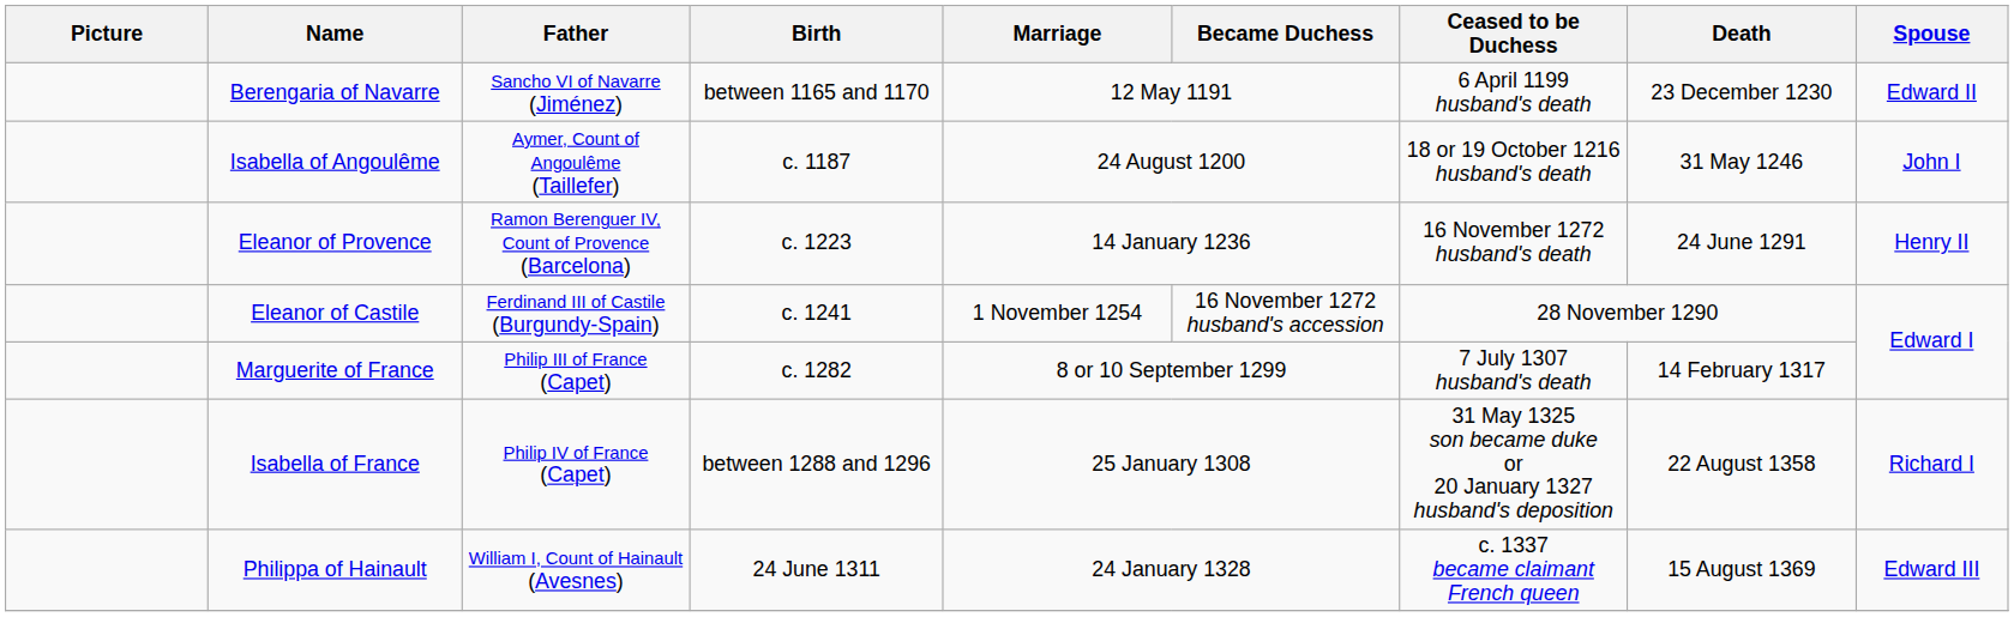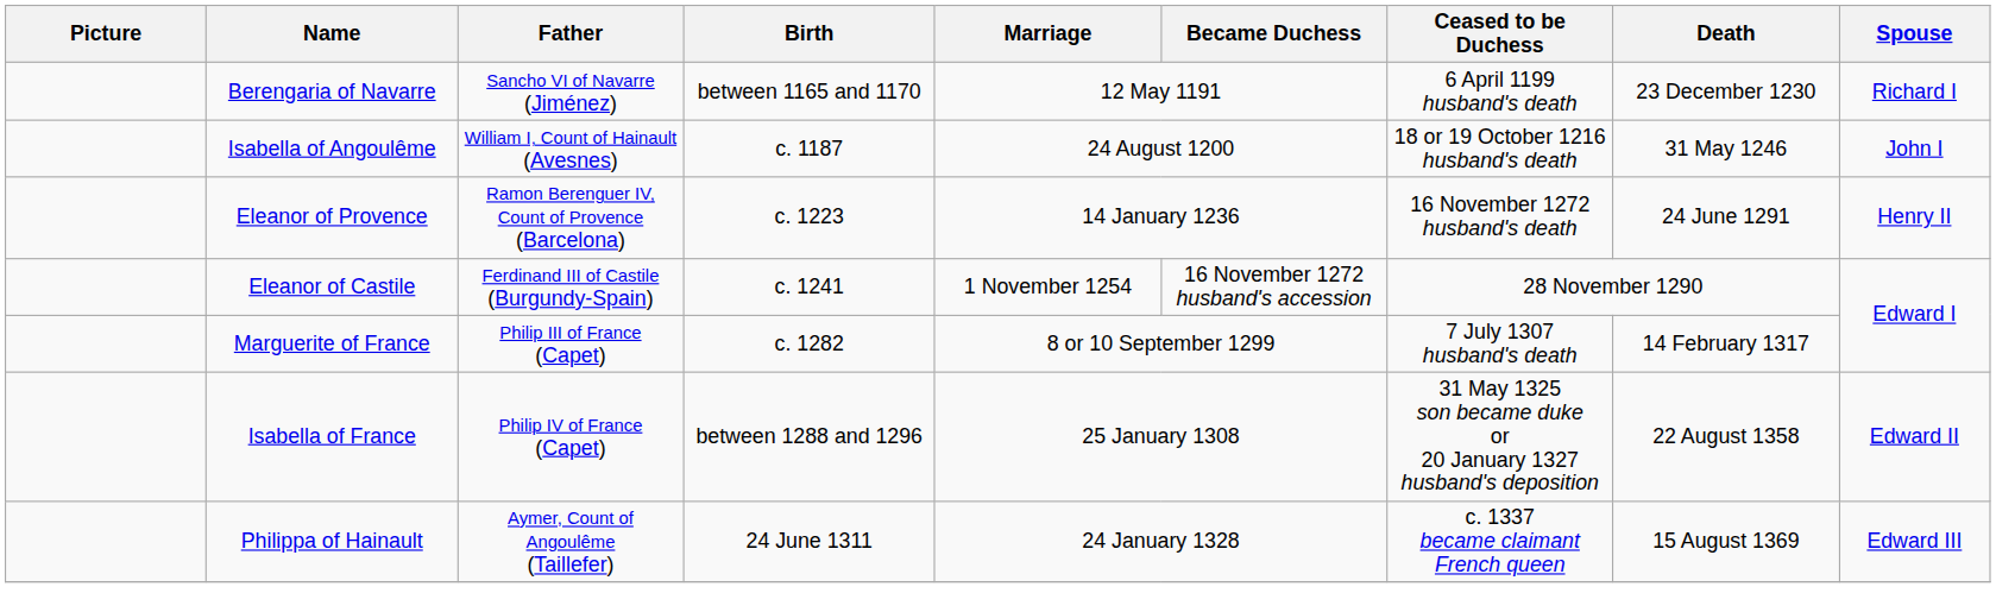Berengaria of Navarre | Spouse: Edward II -> Richard I
Isabella of Angoulême | Father: Aymer, Count of Angoulême (Taillefer) -> William I, Count of Hainault (Avesnes)
Isabella of France | Spouse: Richard I -> Edward II
Philippa of Hainault | Father: William I, Count of Hainault (Avesnes) -> Aymer, Count of Angoulême (Taillefer)
